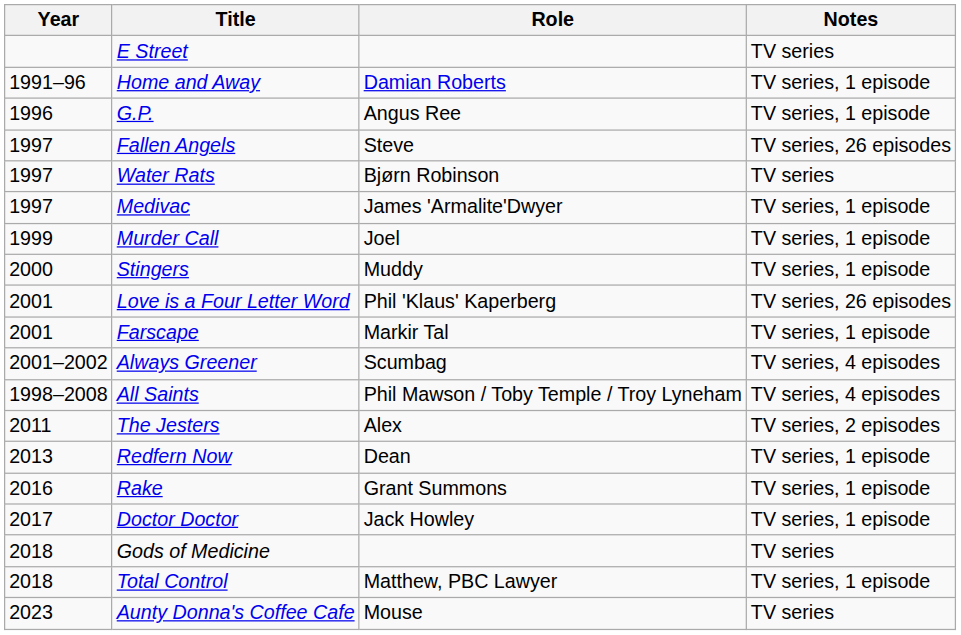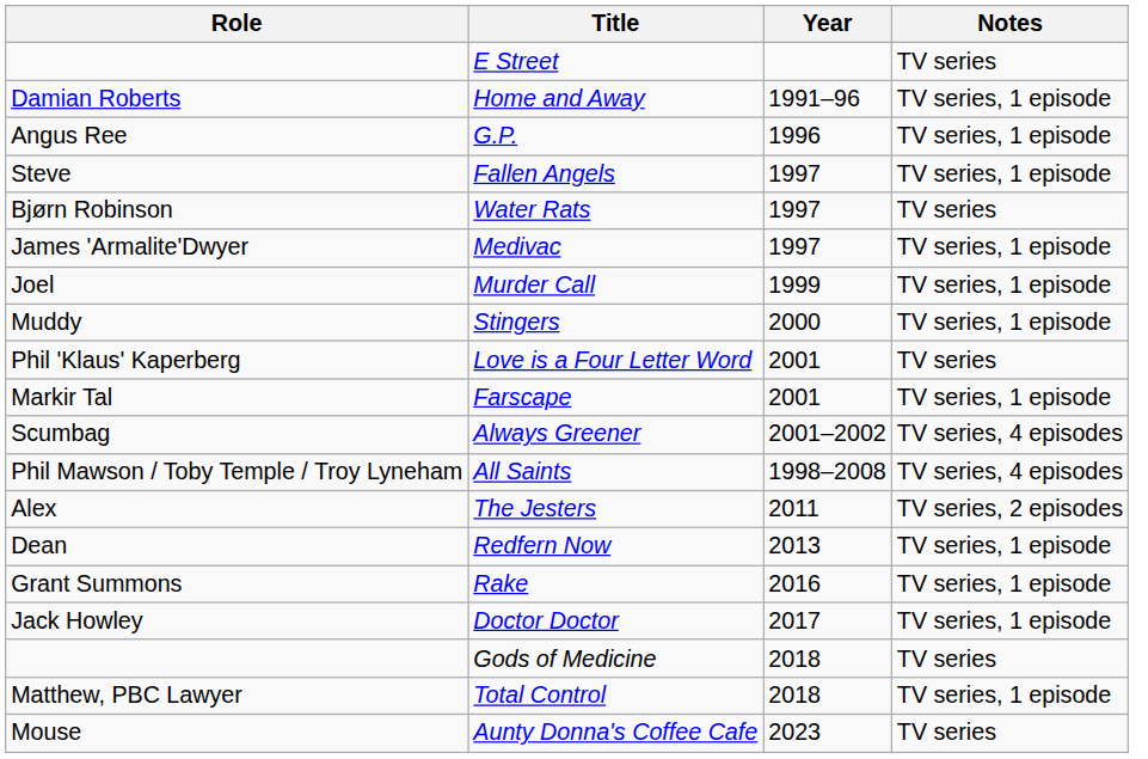columns swapped: Year <-> Role
Fallen Angels | Notes: TV series, 26 episodes -> TV series, 1 episode
Love is a Four Letter Word | Notes: TV series, 26 episodes -> TV series
